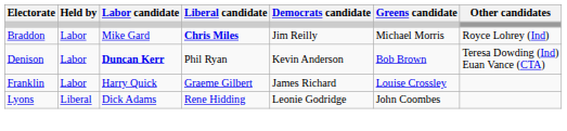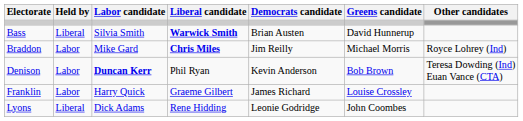+ row: Bass | Liberal | Silvia Smith | Warwick Smith | Brian Austen | David Hunnerup
